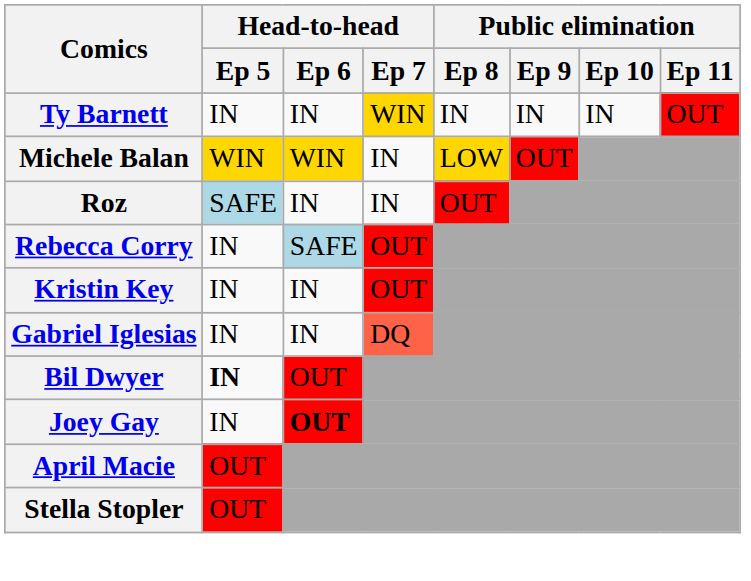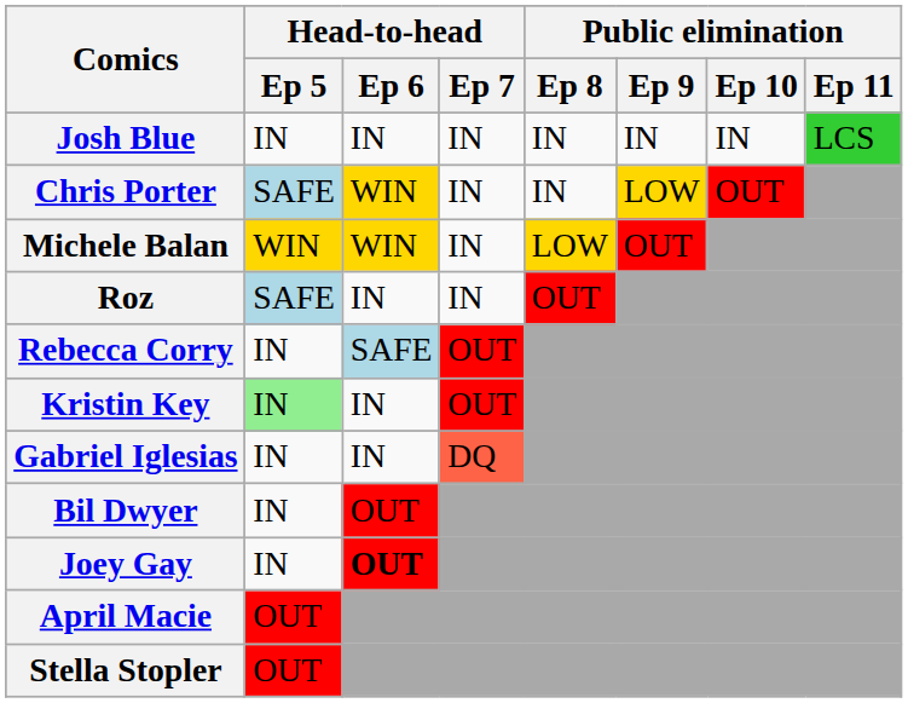+ row: Josh Blue | IN | IN | IN | IN | IN | IN | LCS
- row: Ty Barnett | IN | IN | WIN | IN | IN | IN | OUT
+ row: Chris Porter | SAFE | WIN | IN | IN | LOW | OUT
Kristin Key | Head-to-head / Ep 5: no background -> lightgreen background
Bil Dwyer | Head-to-head / Ep 5: bold -> normal
